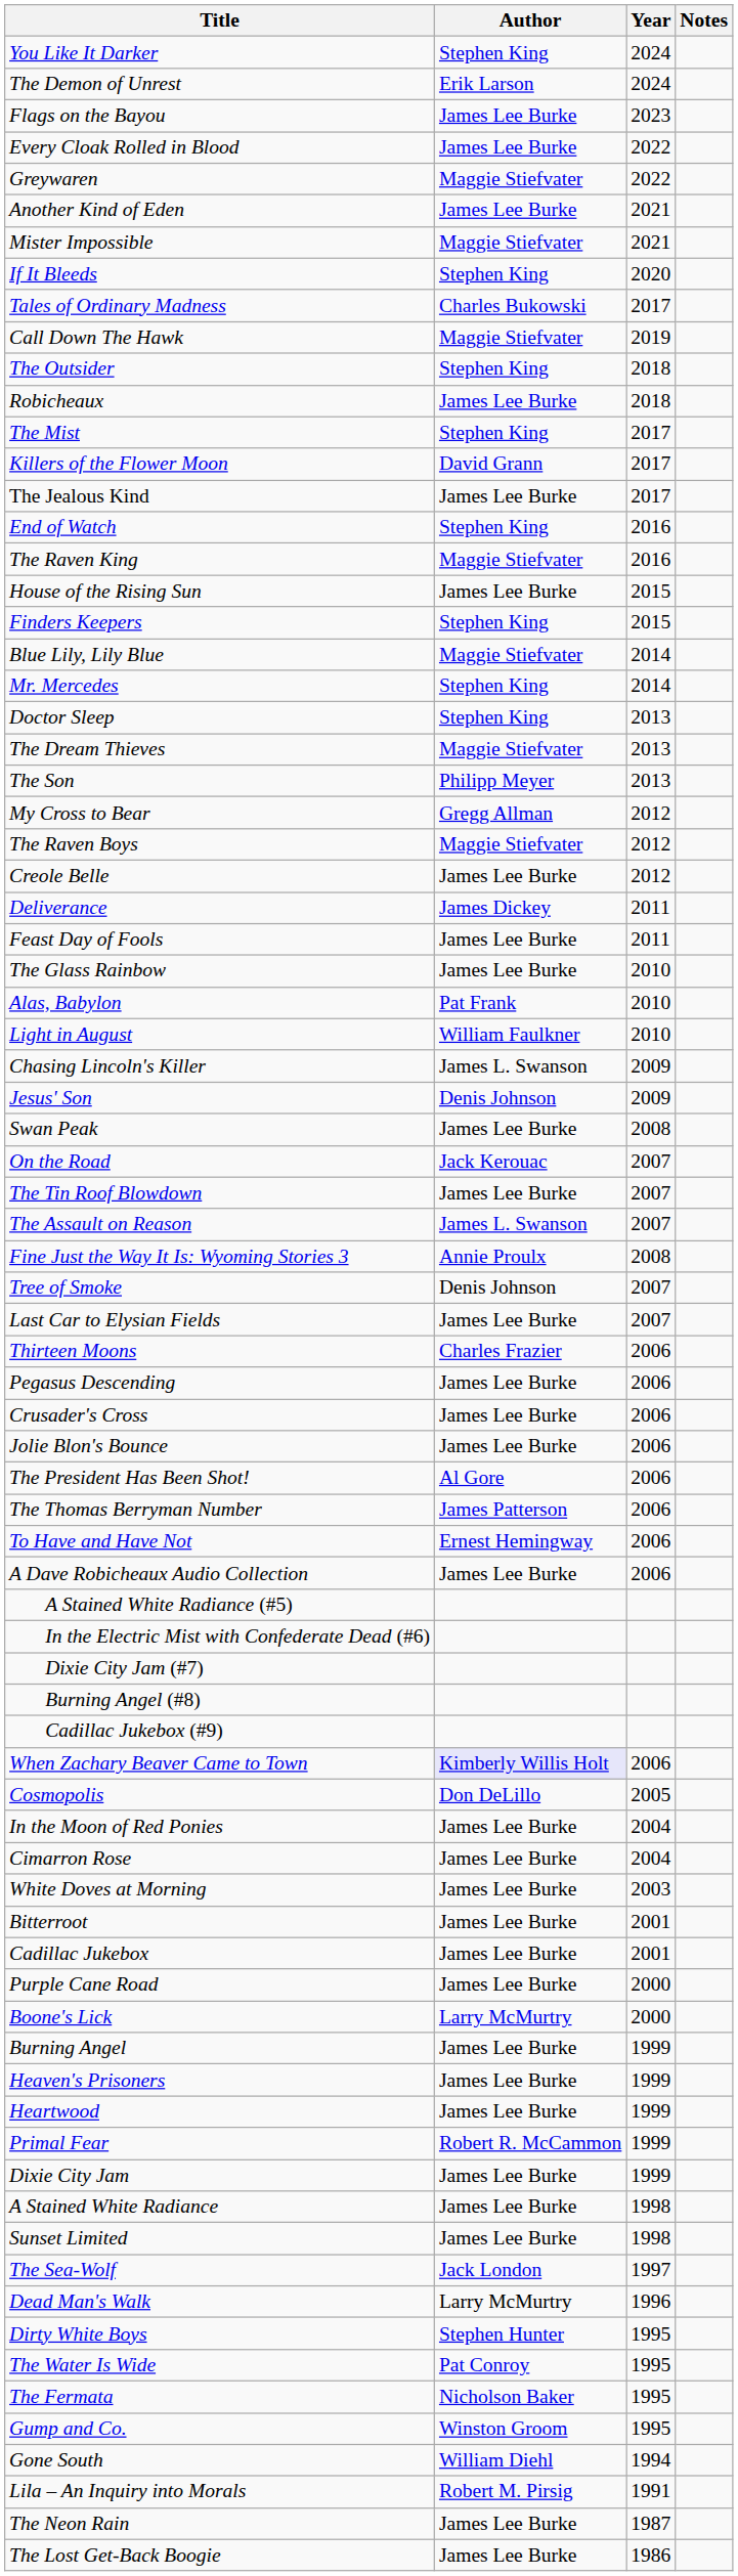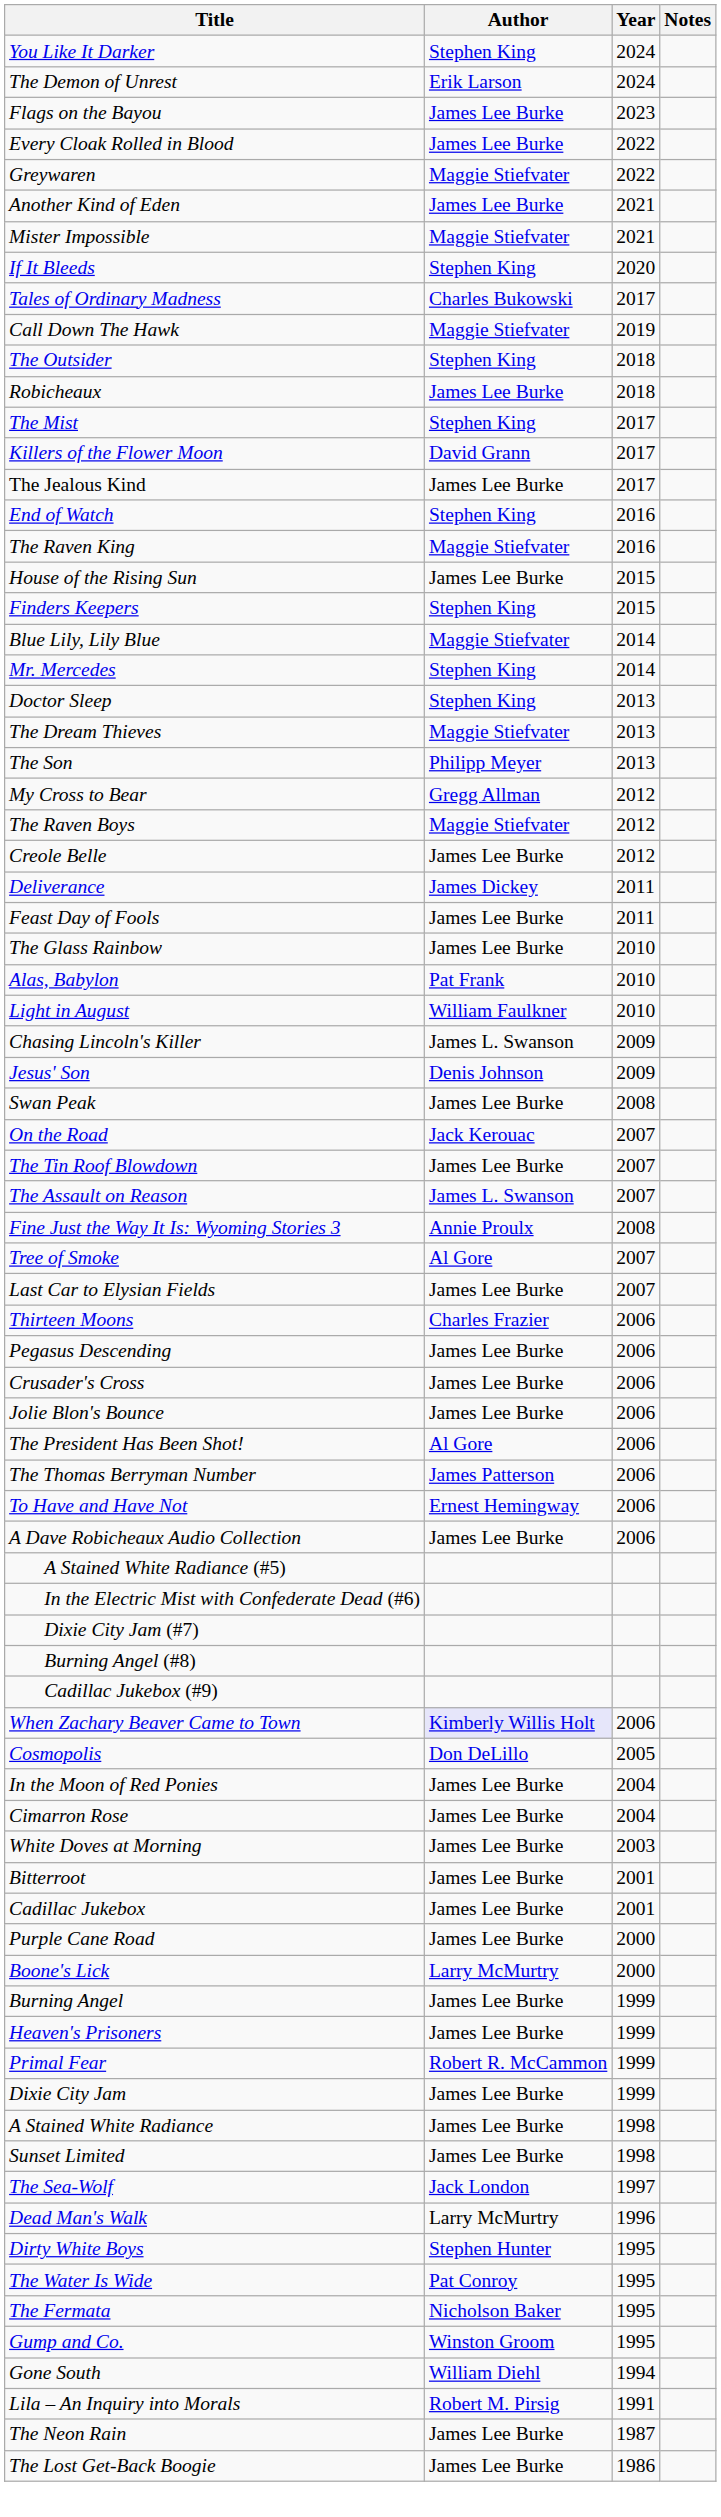Tree of Smoke | Author: Denis Johnson -> Al Gore
- row: Heartwood | James Lee Burke | 1999
